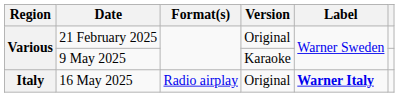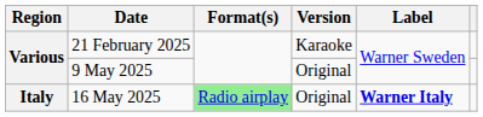21 February 2025 | Version: Original -> Karaoke
9 May 2025 | Version: Karaoke -> Original
16 May 2025 | Format(s): no background -> lightgreen background
